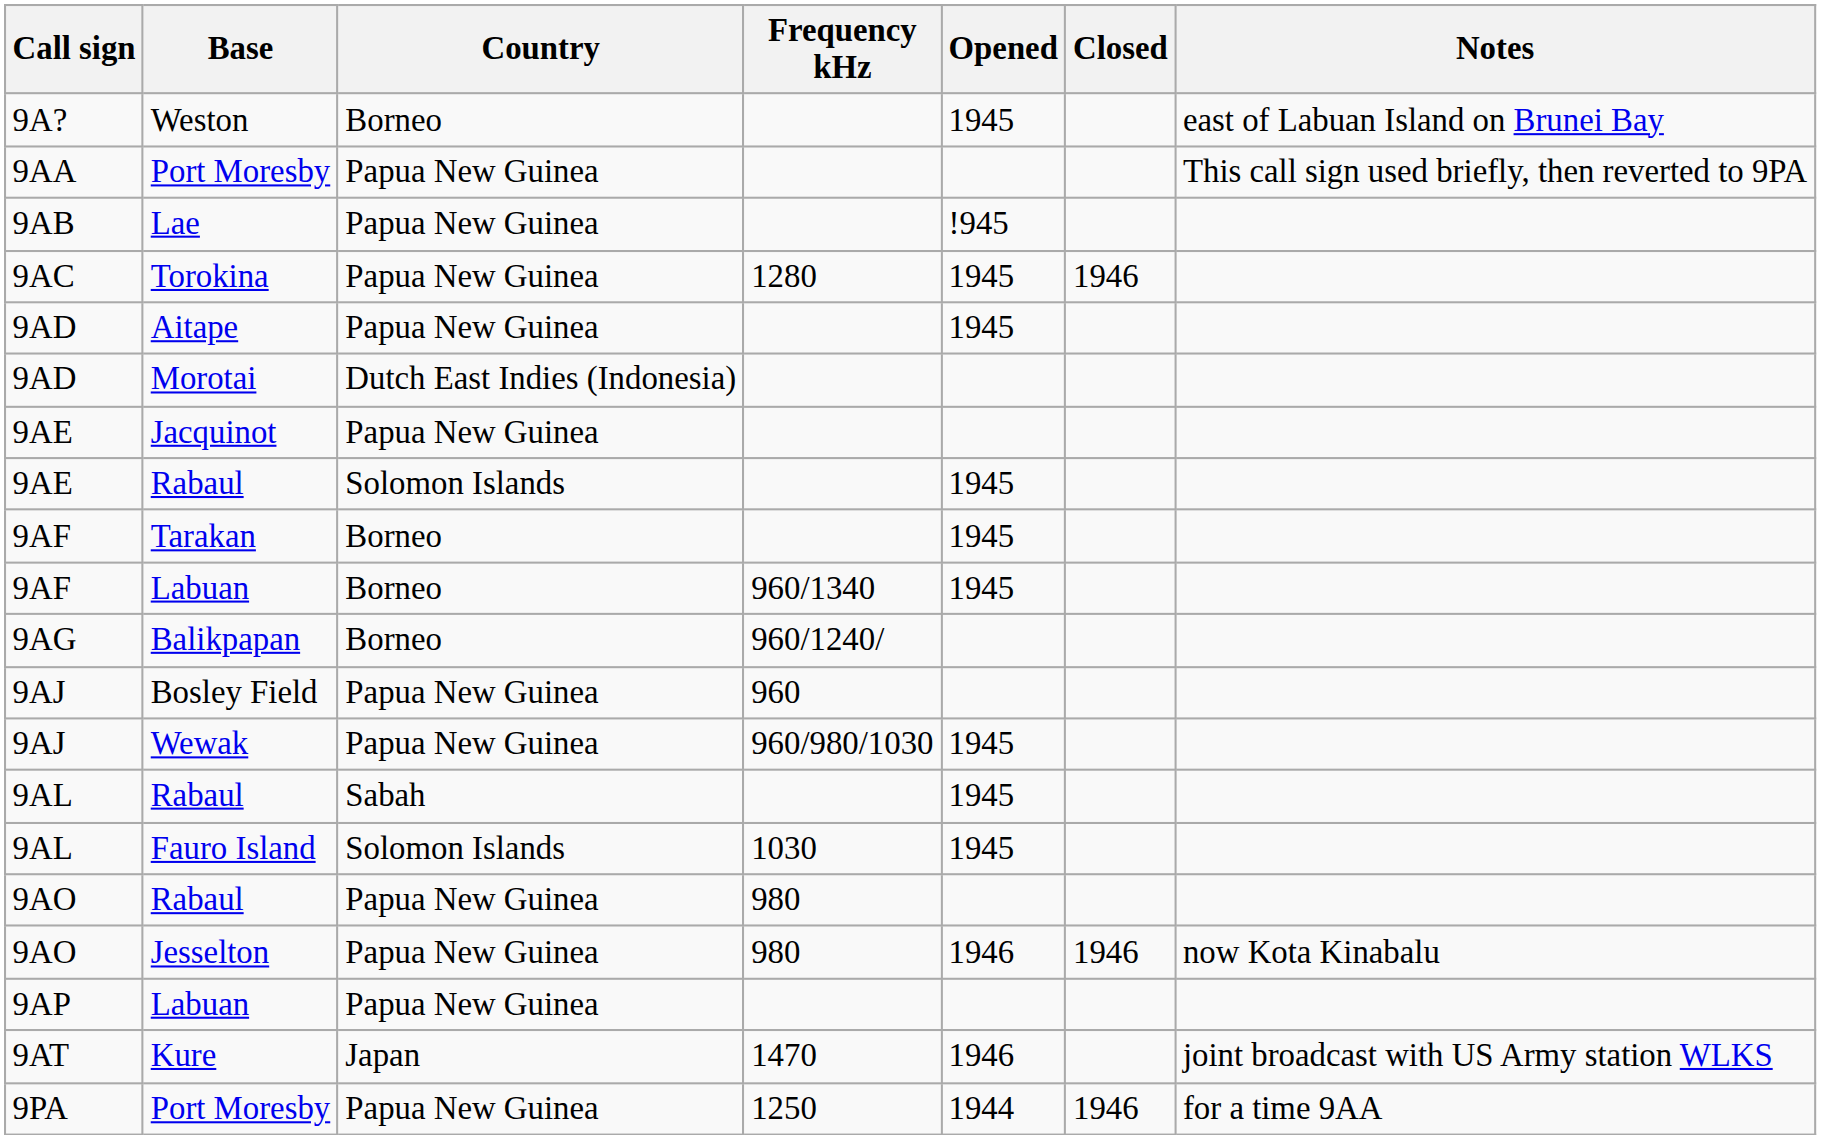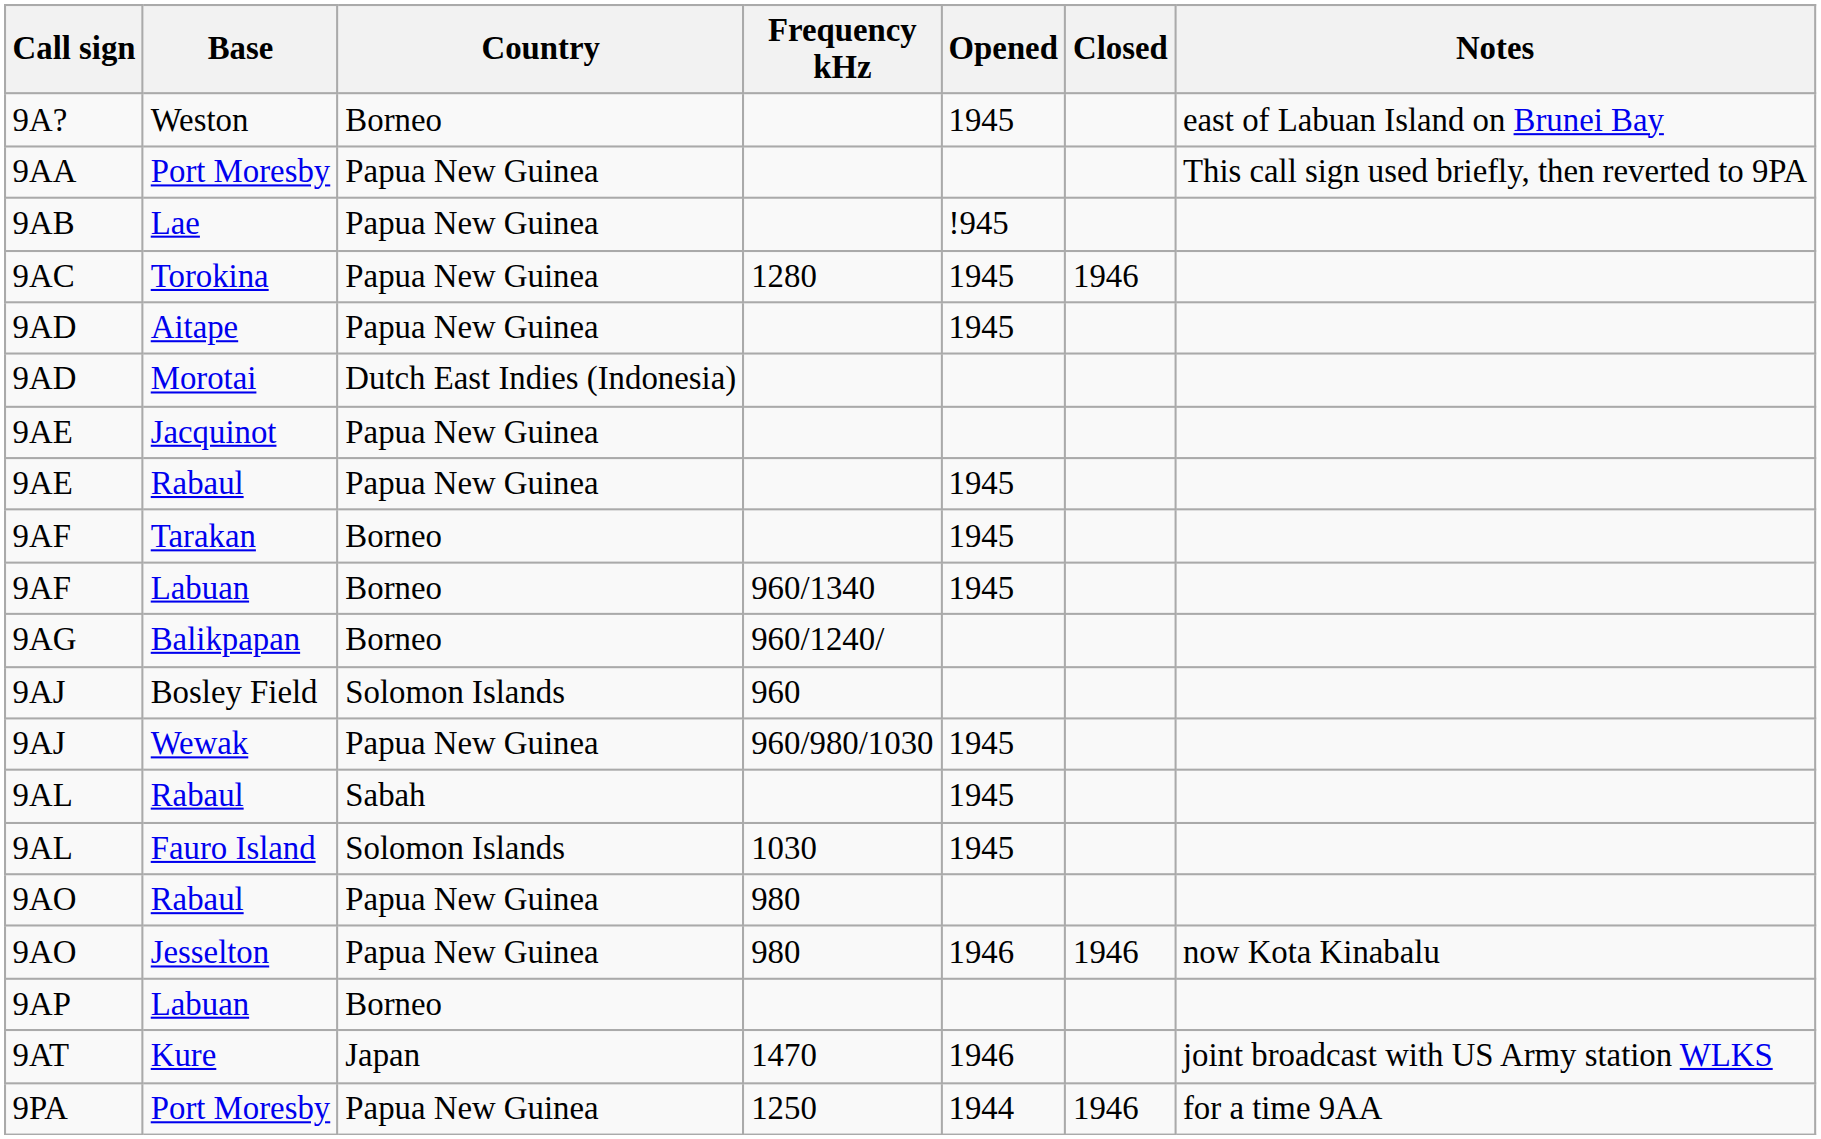9AE / Rabaul | Country: Solomon Islands -> Papua New Guinea
Bosley Field | Country: Papua New Guinea -> Solomon Islands
9AP / Labuan | Country: Papua New Guinea -> Borneo
